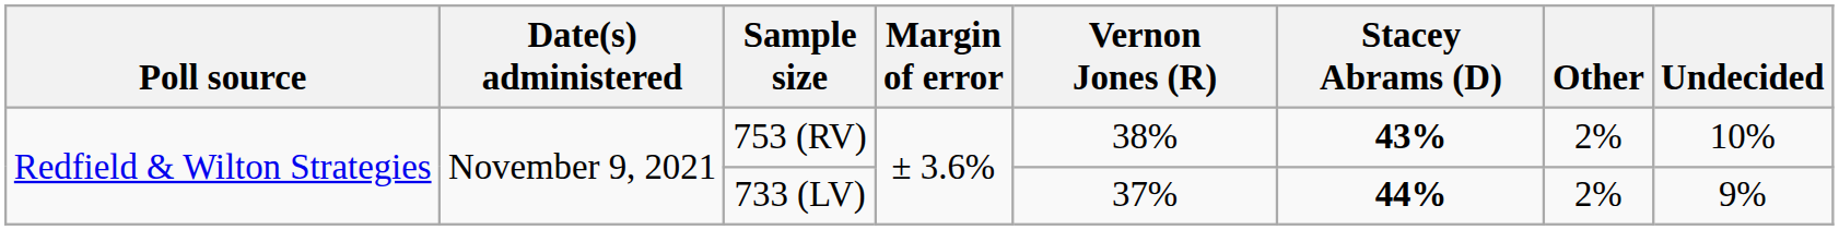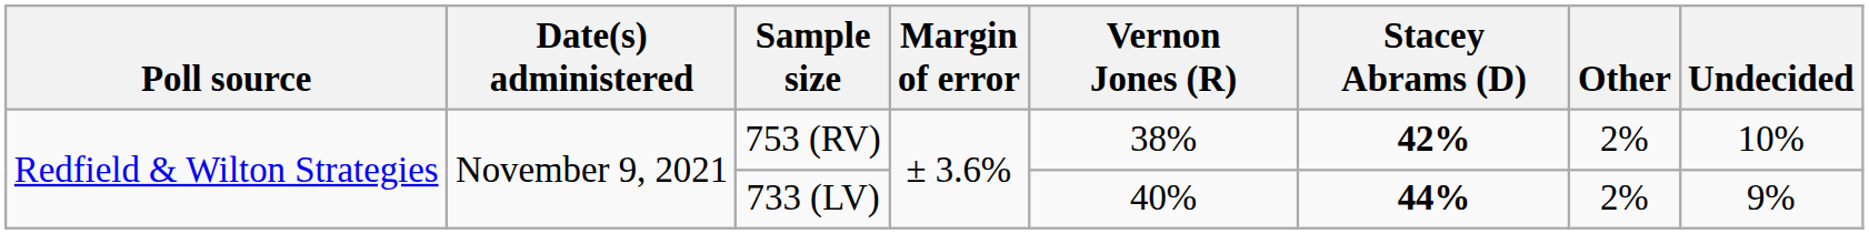753 (RV) | Stacey Abrams (D): 43% -> 42%
733 (LV) | Vernon Jones (R): 37% -> 40%
